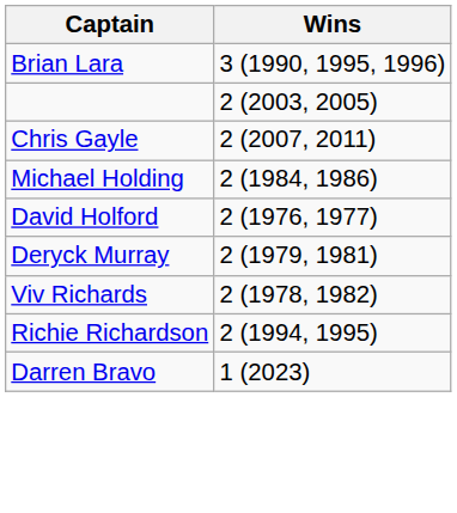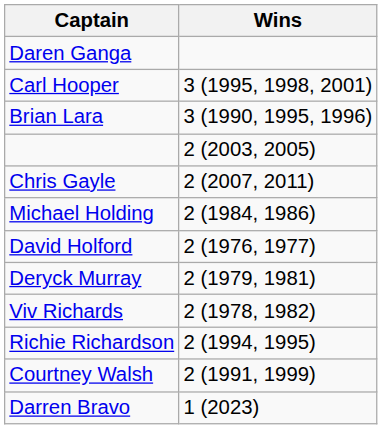+ row: Daren Ganga
+ row: Carl Hooper | 3 (1995, 1998, 2001)
+ row: Courtney Walsh | 2 (1991, 1999)
